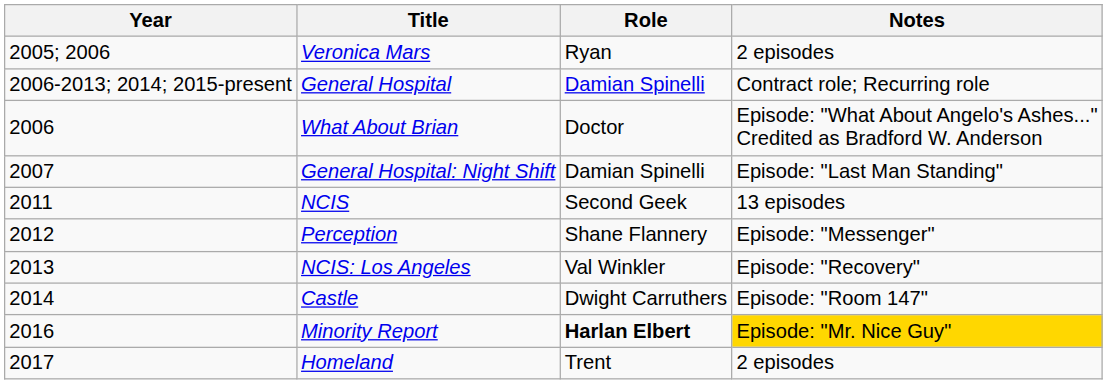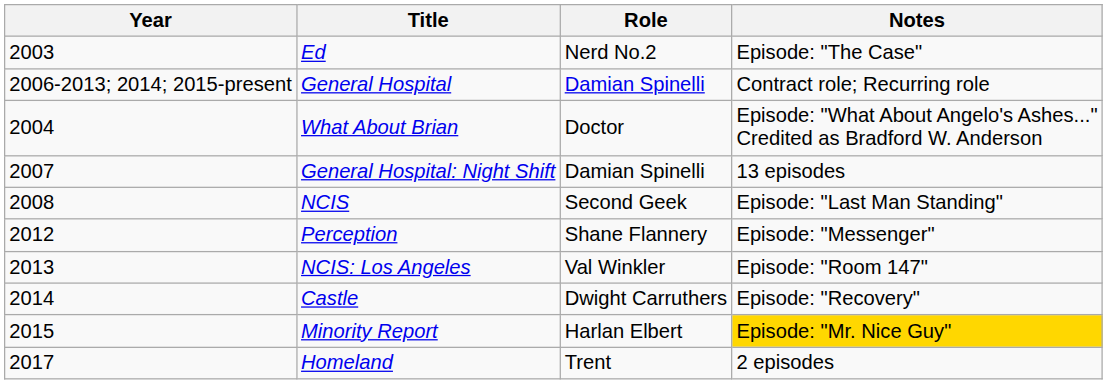+ row: 2003 | Ed | Nerd No.2 | Episode: "The Case"
- row: 2005; 2006 | Veronica Mars | Ryan | 2 episodes
What About Brian | Year: 2006 -> 2004
General Hospital: Night Shift | Notes: Episode: "Last Man Standing" -> 13 episodes
NCIS | Year: 2011 -> 2008
NCIS | Notes: 13 episodes -> Episode: "Last Man Standing"
NCIS: Los Angeles | Notes: Episode: "Recovery" -> Episode: "Room 147"
Castle | Notes: Episode: "Room 147" -> Episode: "Recovery"
Minority Report | Year: 2016 -> 2015
Minority Report | Role: bold -> normal
